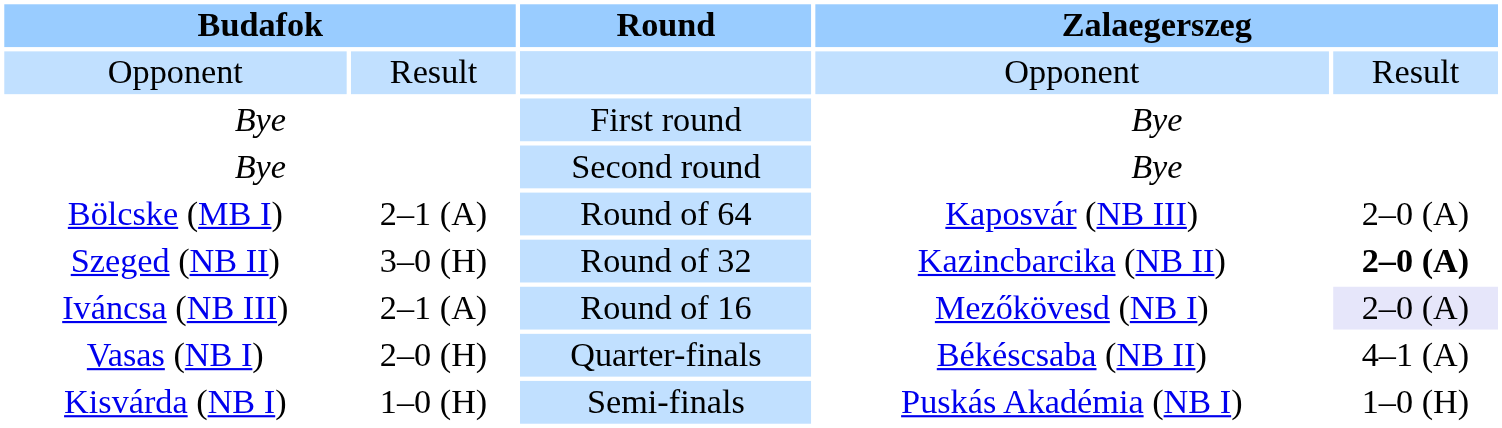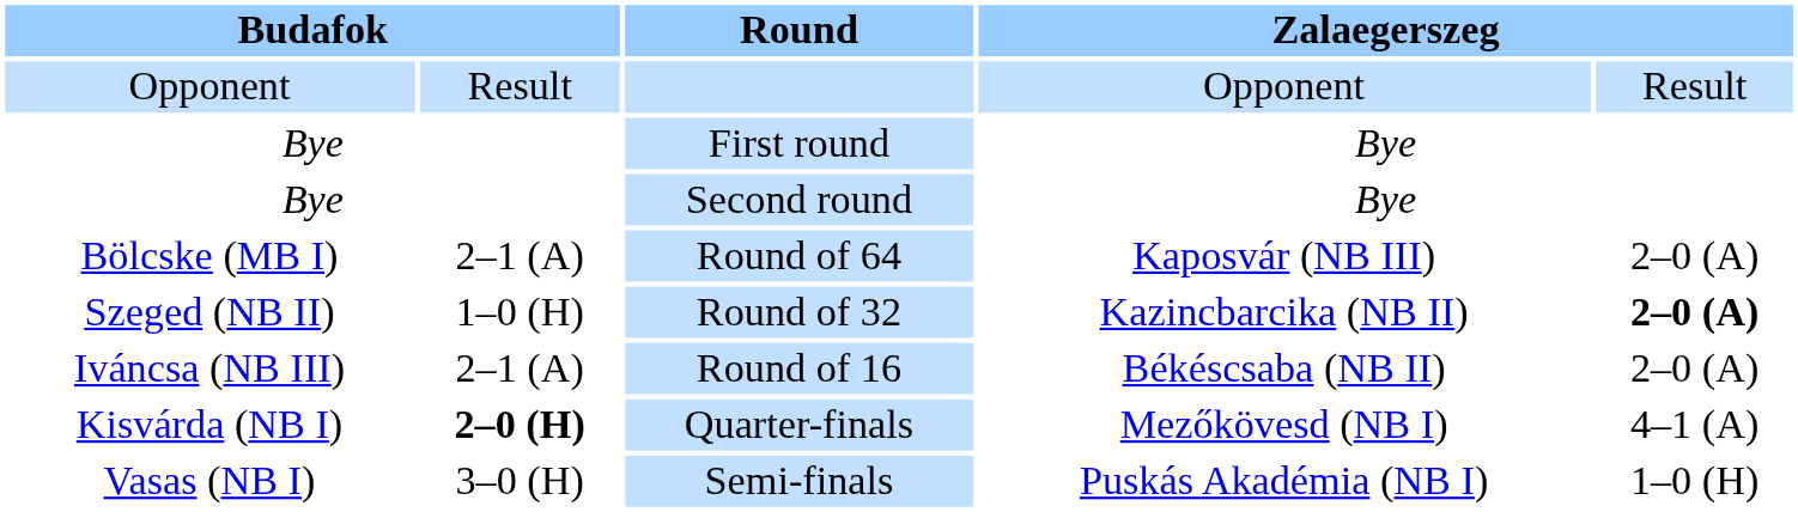Round of 32 | column 2: 3–0 (H) -> 1–0 (H)
Round of 16 | column 4: Mezőkövesd (NB I) -> Békéscsaba (NB II)
Round of 16 | column 5: lavender background -> no background
Quarter-finals | column 1: Vasas (NB I) -> Kisvárda (NB I)
Quarter-finals | column 2: normal -> bold
Quarter-finals | column 4: Békéscsaba (NB II) -> Mezőkövesd (NB I)
Semi-finals | column 1: Kisvárda (NB I) -> Vasas (NB I)
Semi-finals | column 2: 1–0 (H) -> 3–0 (H)
